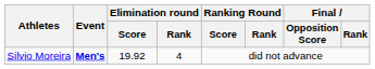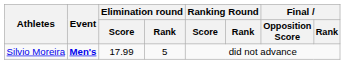Silvio Moreira | Elimination round / Score: 19.92 -> 17.99
Silvio Moreira | Elimination round / Rank: 4 -> 5
